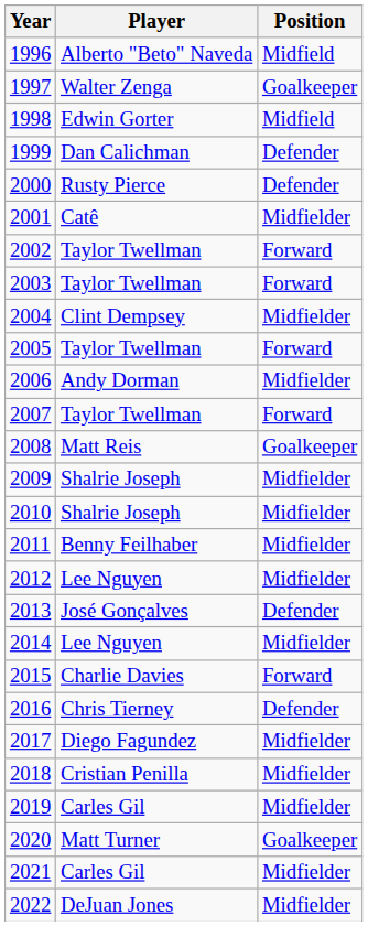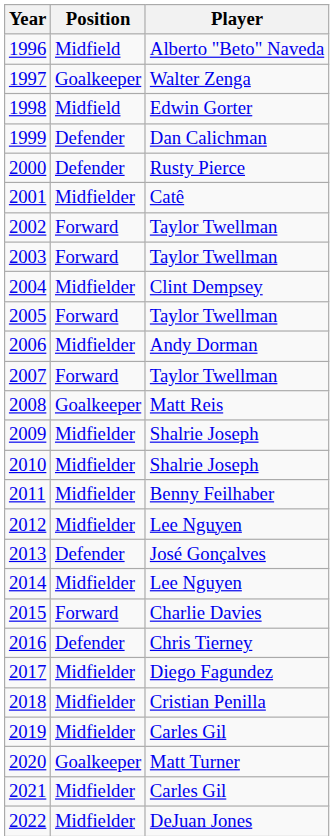columns swapped: Player <-> Position
